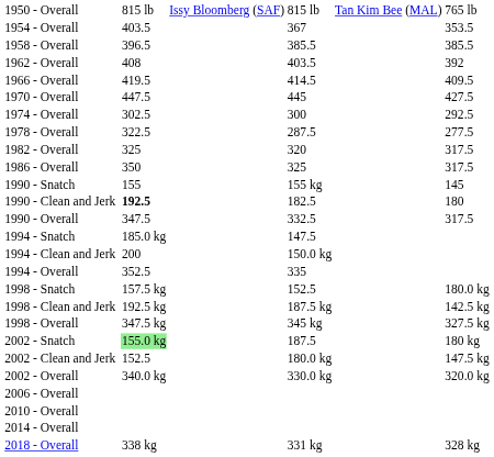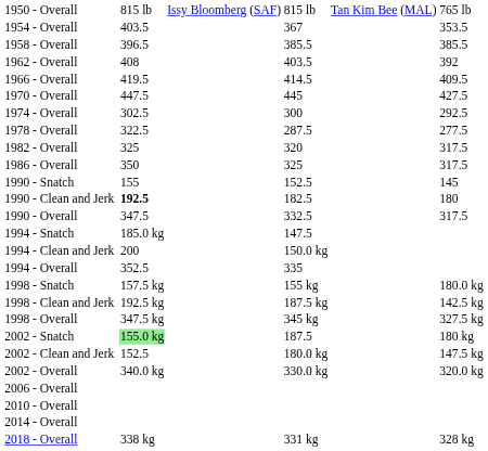1990 - Snatch | column 5: 155 kg -> 152.5
1998 - Snatch | column 5: 152.5 -> 155 kg
